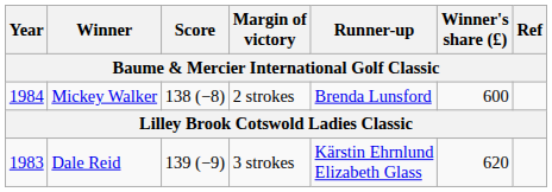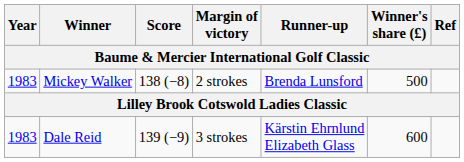Mickey Walker | Year: 1984 -> 1983
Mickey Walker | Winner's share (£): 600 -> 500
Dale Reid | Winner's share (£): 620 -> 600
